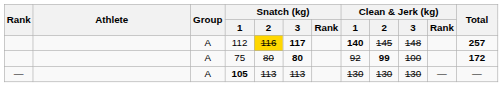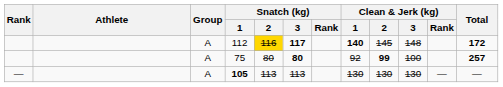112 | Total: 257 -> 172
75 | Total: 172 -> 257
